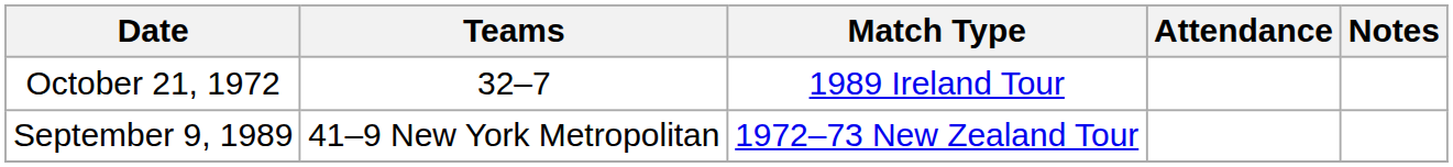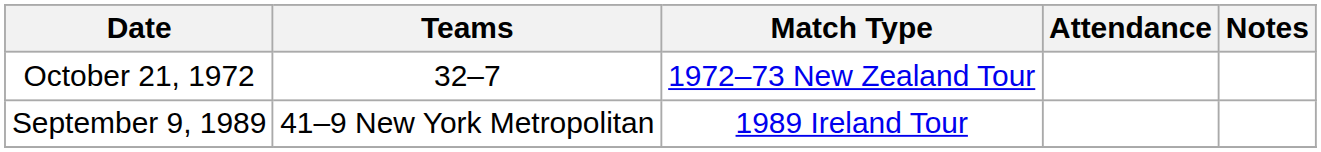October 21, 1972 | Match Type: 1989 Ireland Tour -> 1972–73 New Zealand Tour
September 9, 1989 | Match Type: 1972–73 New Zealand Tour -> 1989 Ireland Tour
